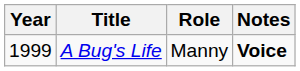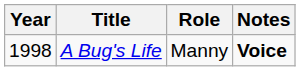A Bug's Life | Year: 1999 -> 1998
